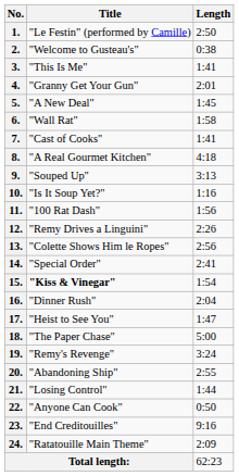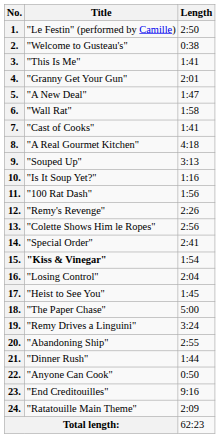5. | Length: 1:45 -> 1:47
12. | Title: "Remy Drives a Linguini" -> "Remy's Revenge"
16. | Title: "Dinner Rush" -> "Losing Control"
17. | Length: 1:47 -> 1:45
19. | Title: "Remy's Revenge" -> "Remy Drives a Linguini"
21. | Title: "Losing Control" -> "Dinner Rush"
